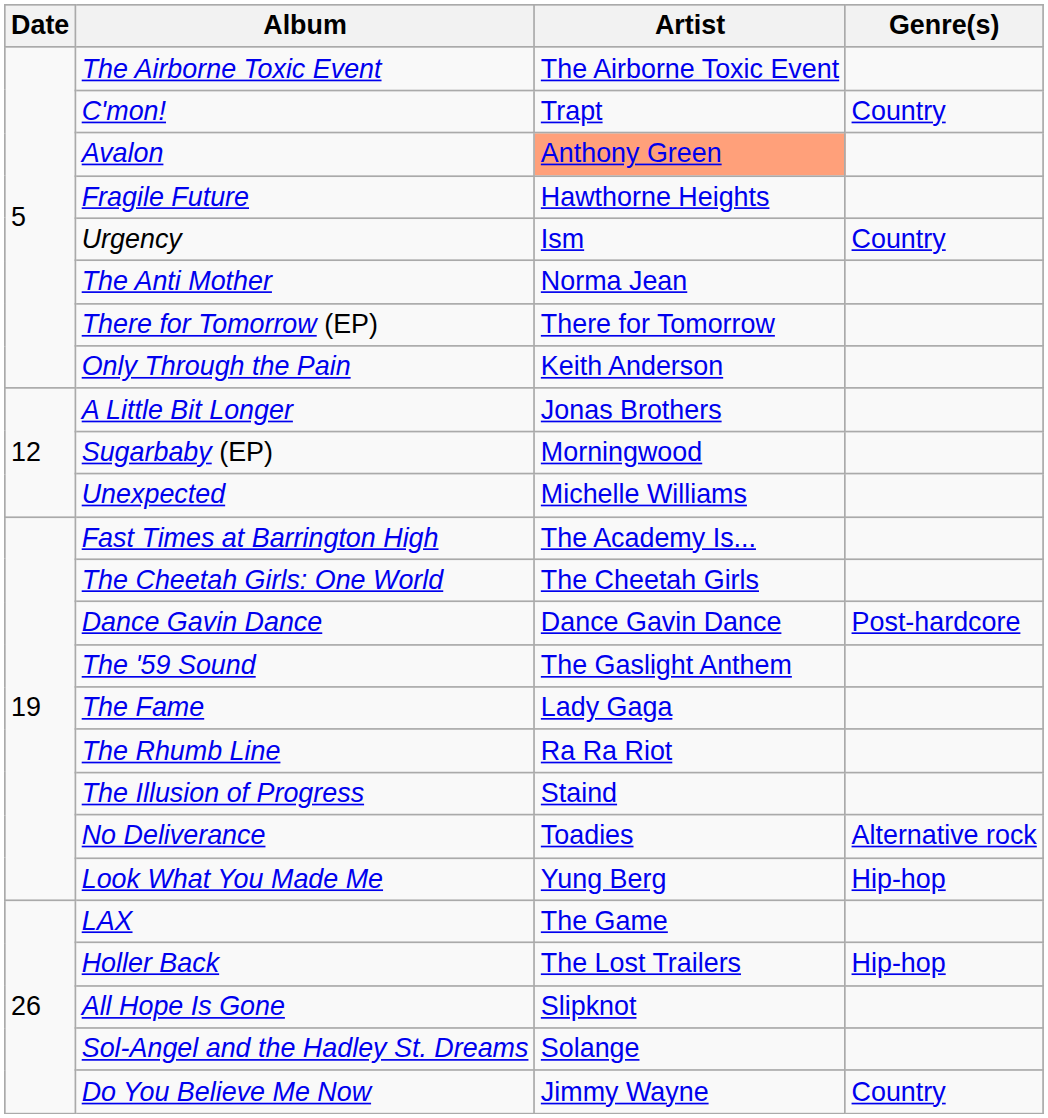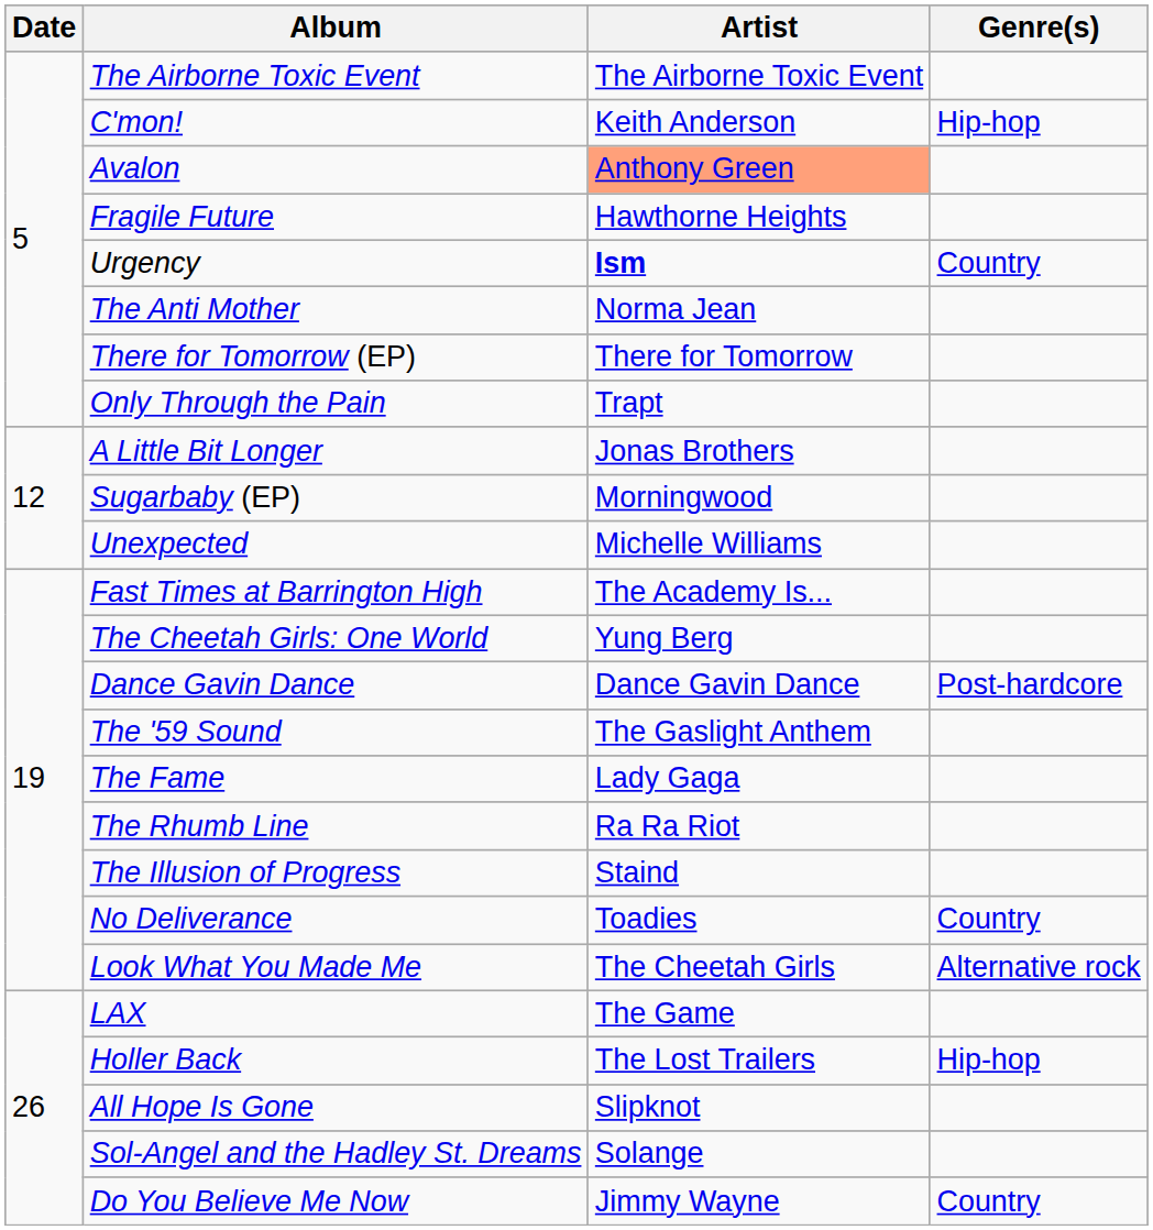C'mon! | Artist: Trapt -> Keith Anderson
C'mon! | Genre(s): Country -> Hip-hop
Urgency | Artist: normal -> bold
Only Through the Pain | Artist: Keith Anderson -> Trapt
The Cheetah Girls: One World | Artist: The Cheetah Girls -> Yung Berg
No Deliverance | Genre(s): Alternative rock -> Country
Look What You Made Me | Artist: Yung Berg -> The Cheetah Girls
Look What You Made Me | Genre(s): Hip-hop -> Alternative rock
